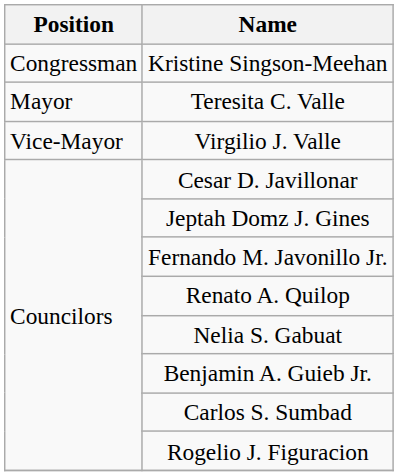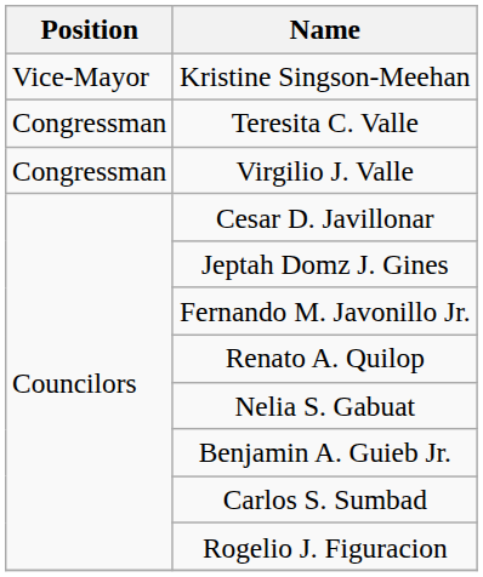Kristine Singson-Meehan | Position: Congressman -> Vice-Mayor
Teresita C. Valle | Position: Mayor -> Congressman
Virgilio J. Valle | Position: Vice-Mayor -> Congressman
